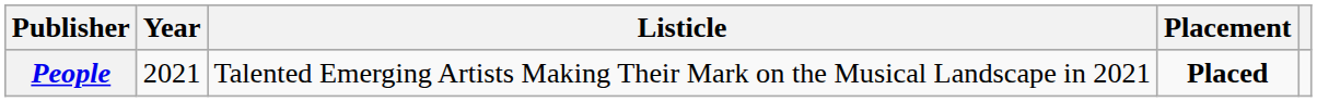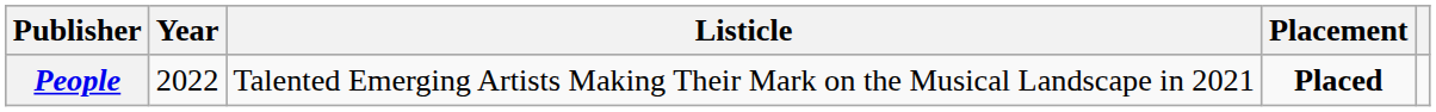People | Year: 2021 -> 2022
